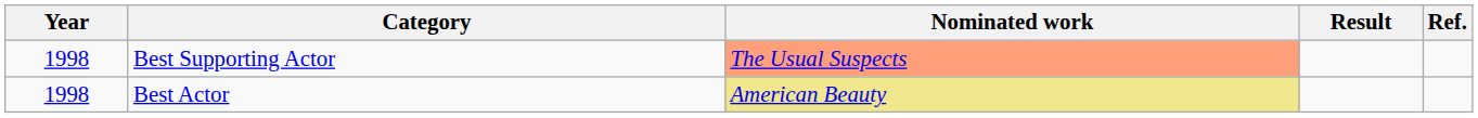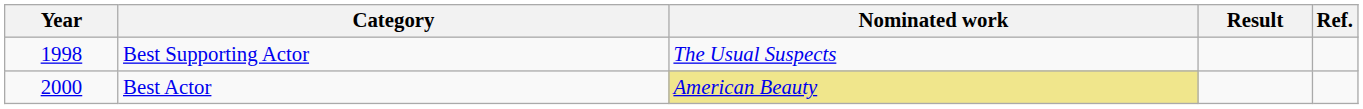Best Supporting Actor | Nominated work: lightsalmon background -> no background
Best Actor | Year: 1998 -> 2000
